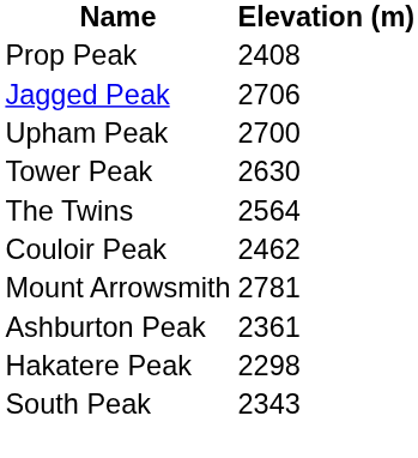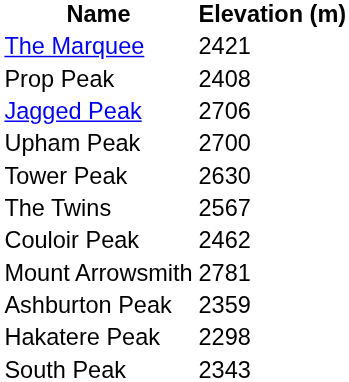+ row: The Marquee | 2421
The Twins | Elevation (m): 2564 -> 2567
Ashburton Peak | Elevation (m): 2361 -> 2359
